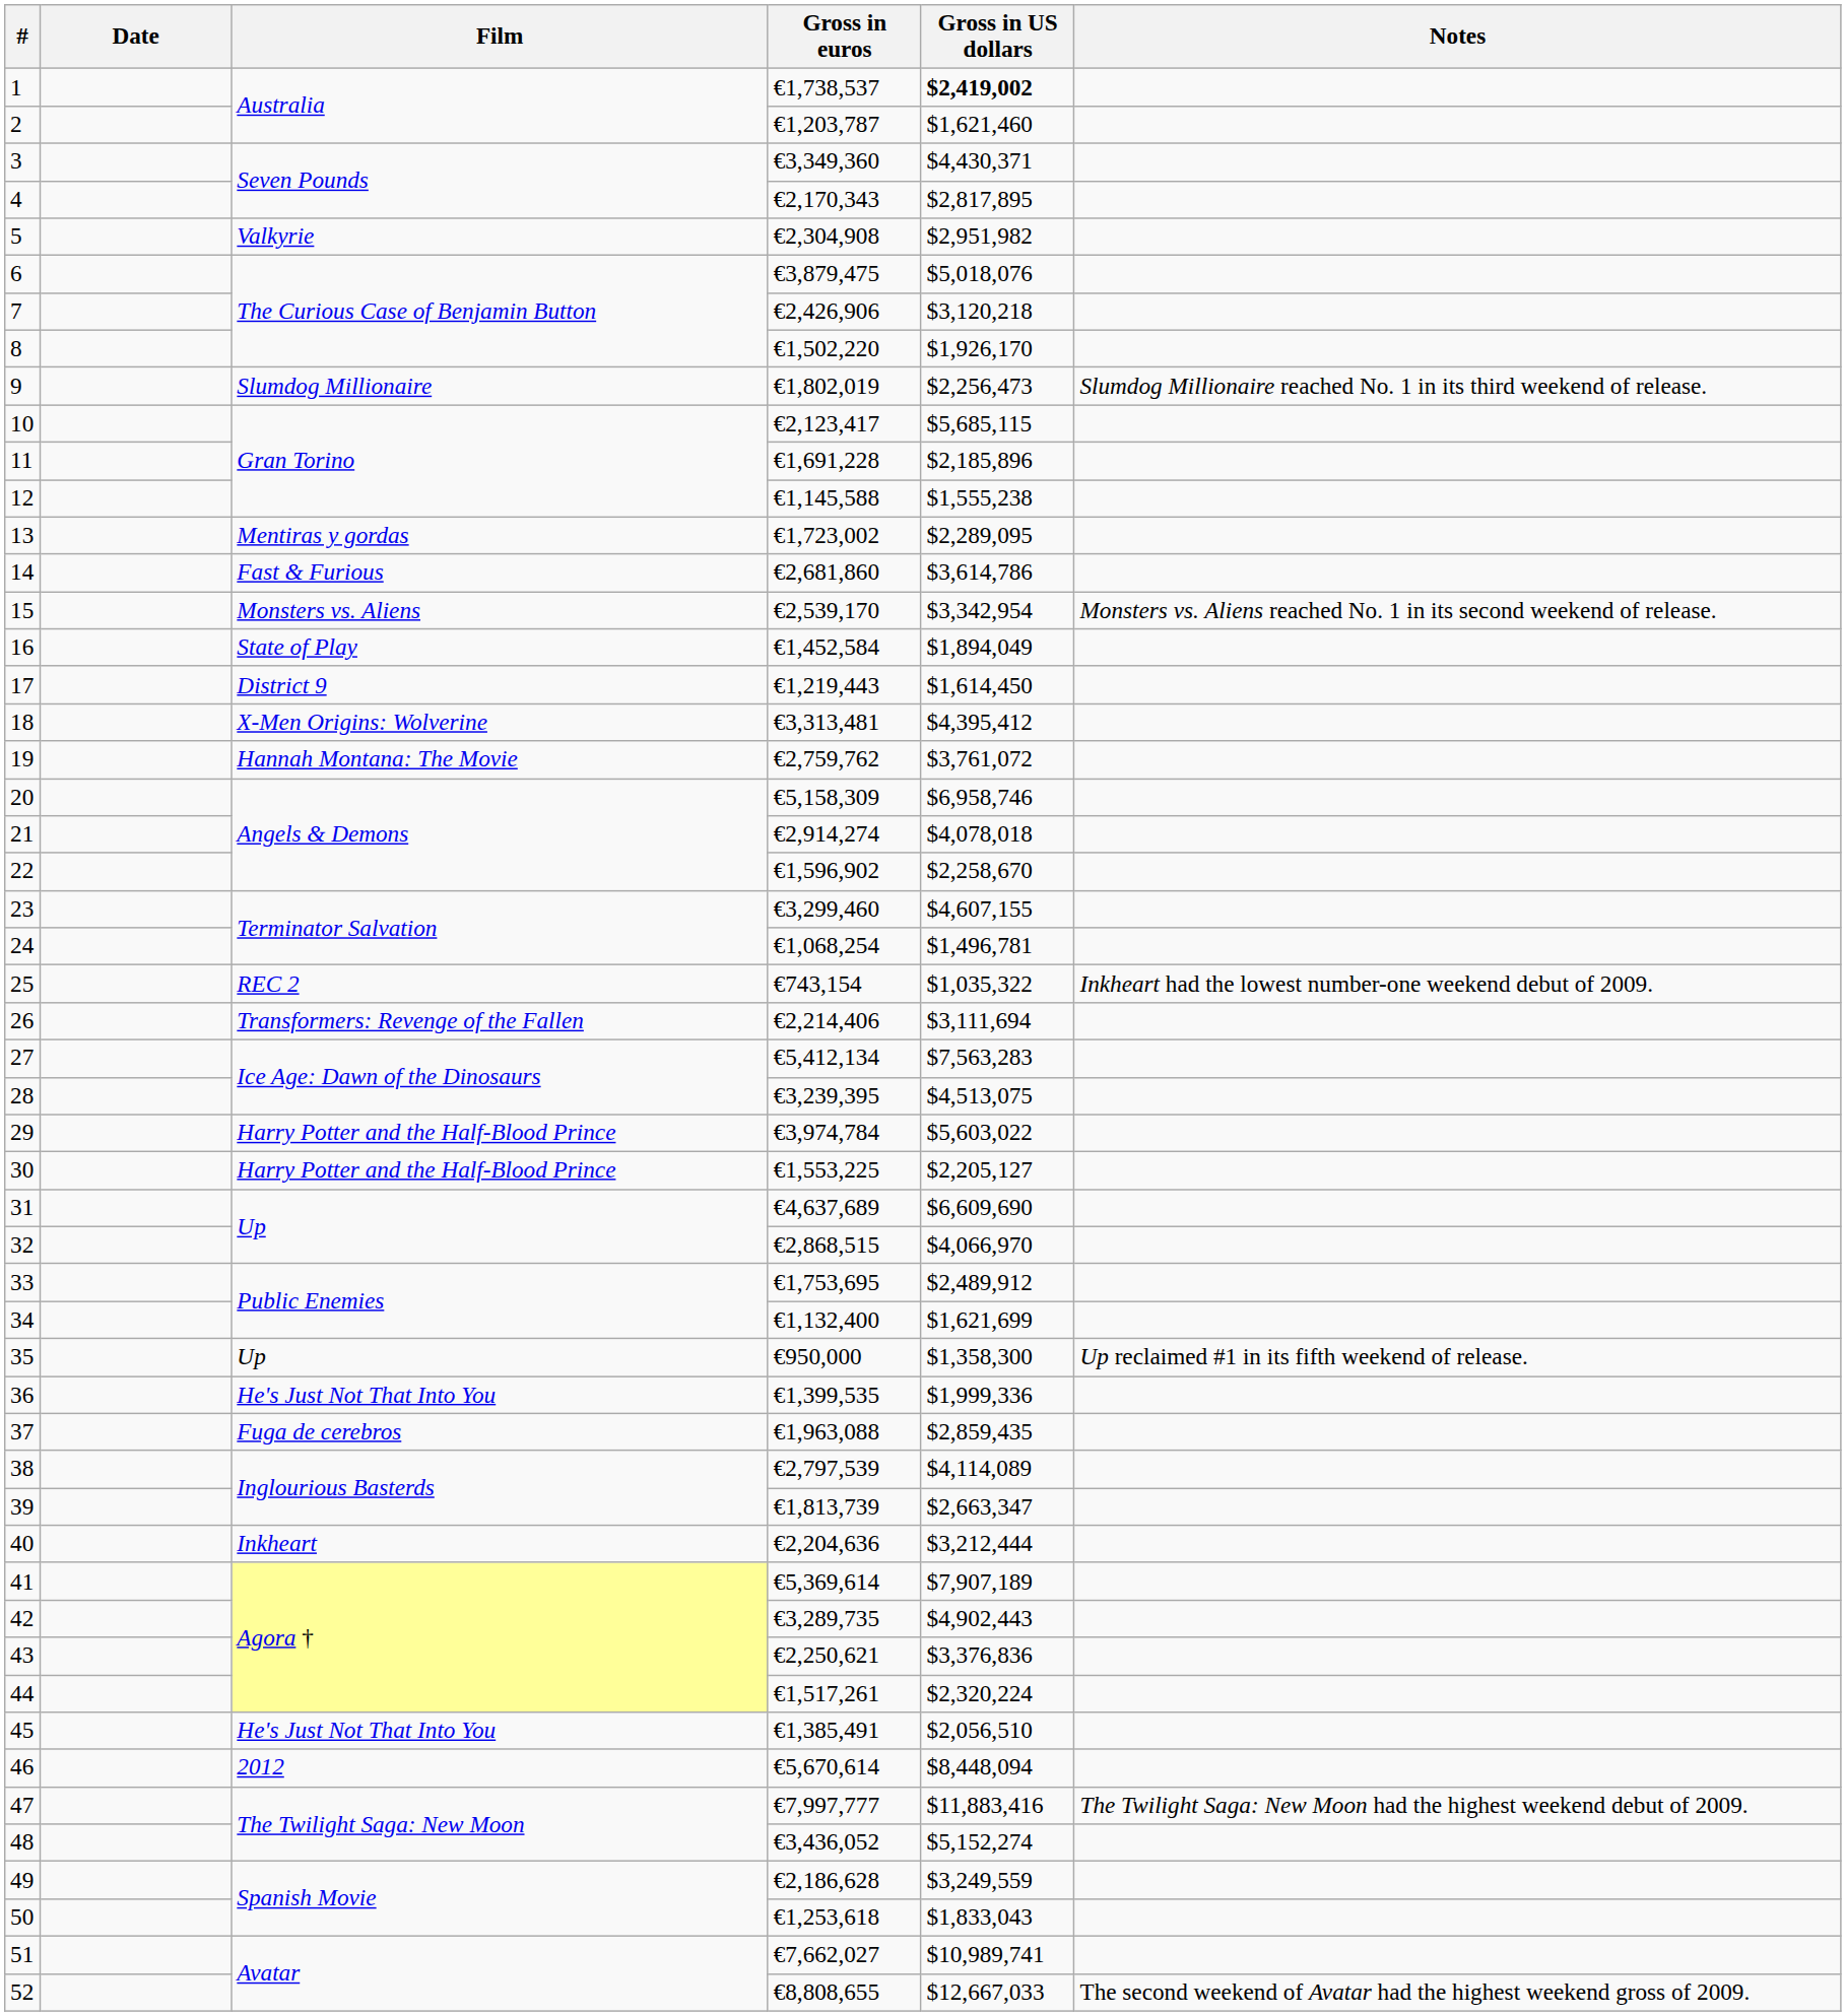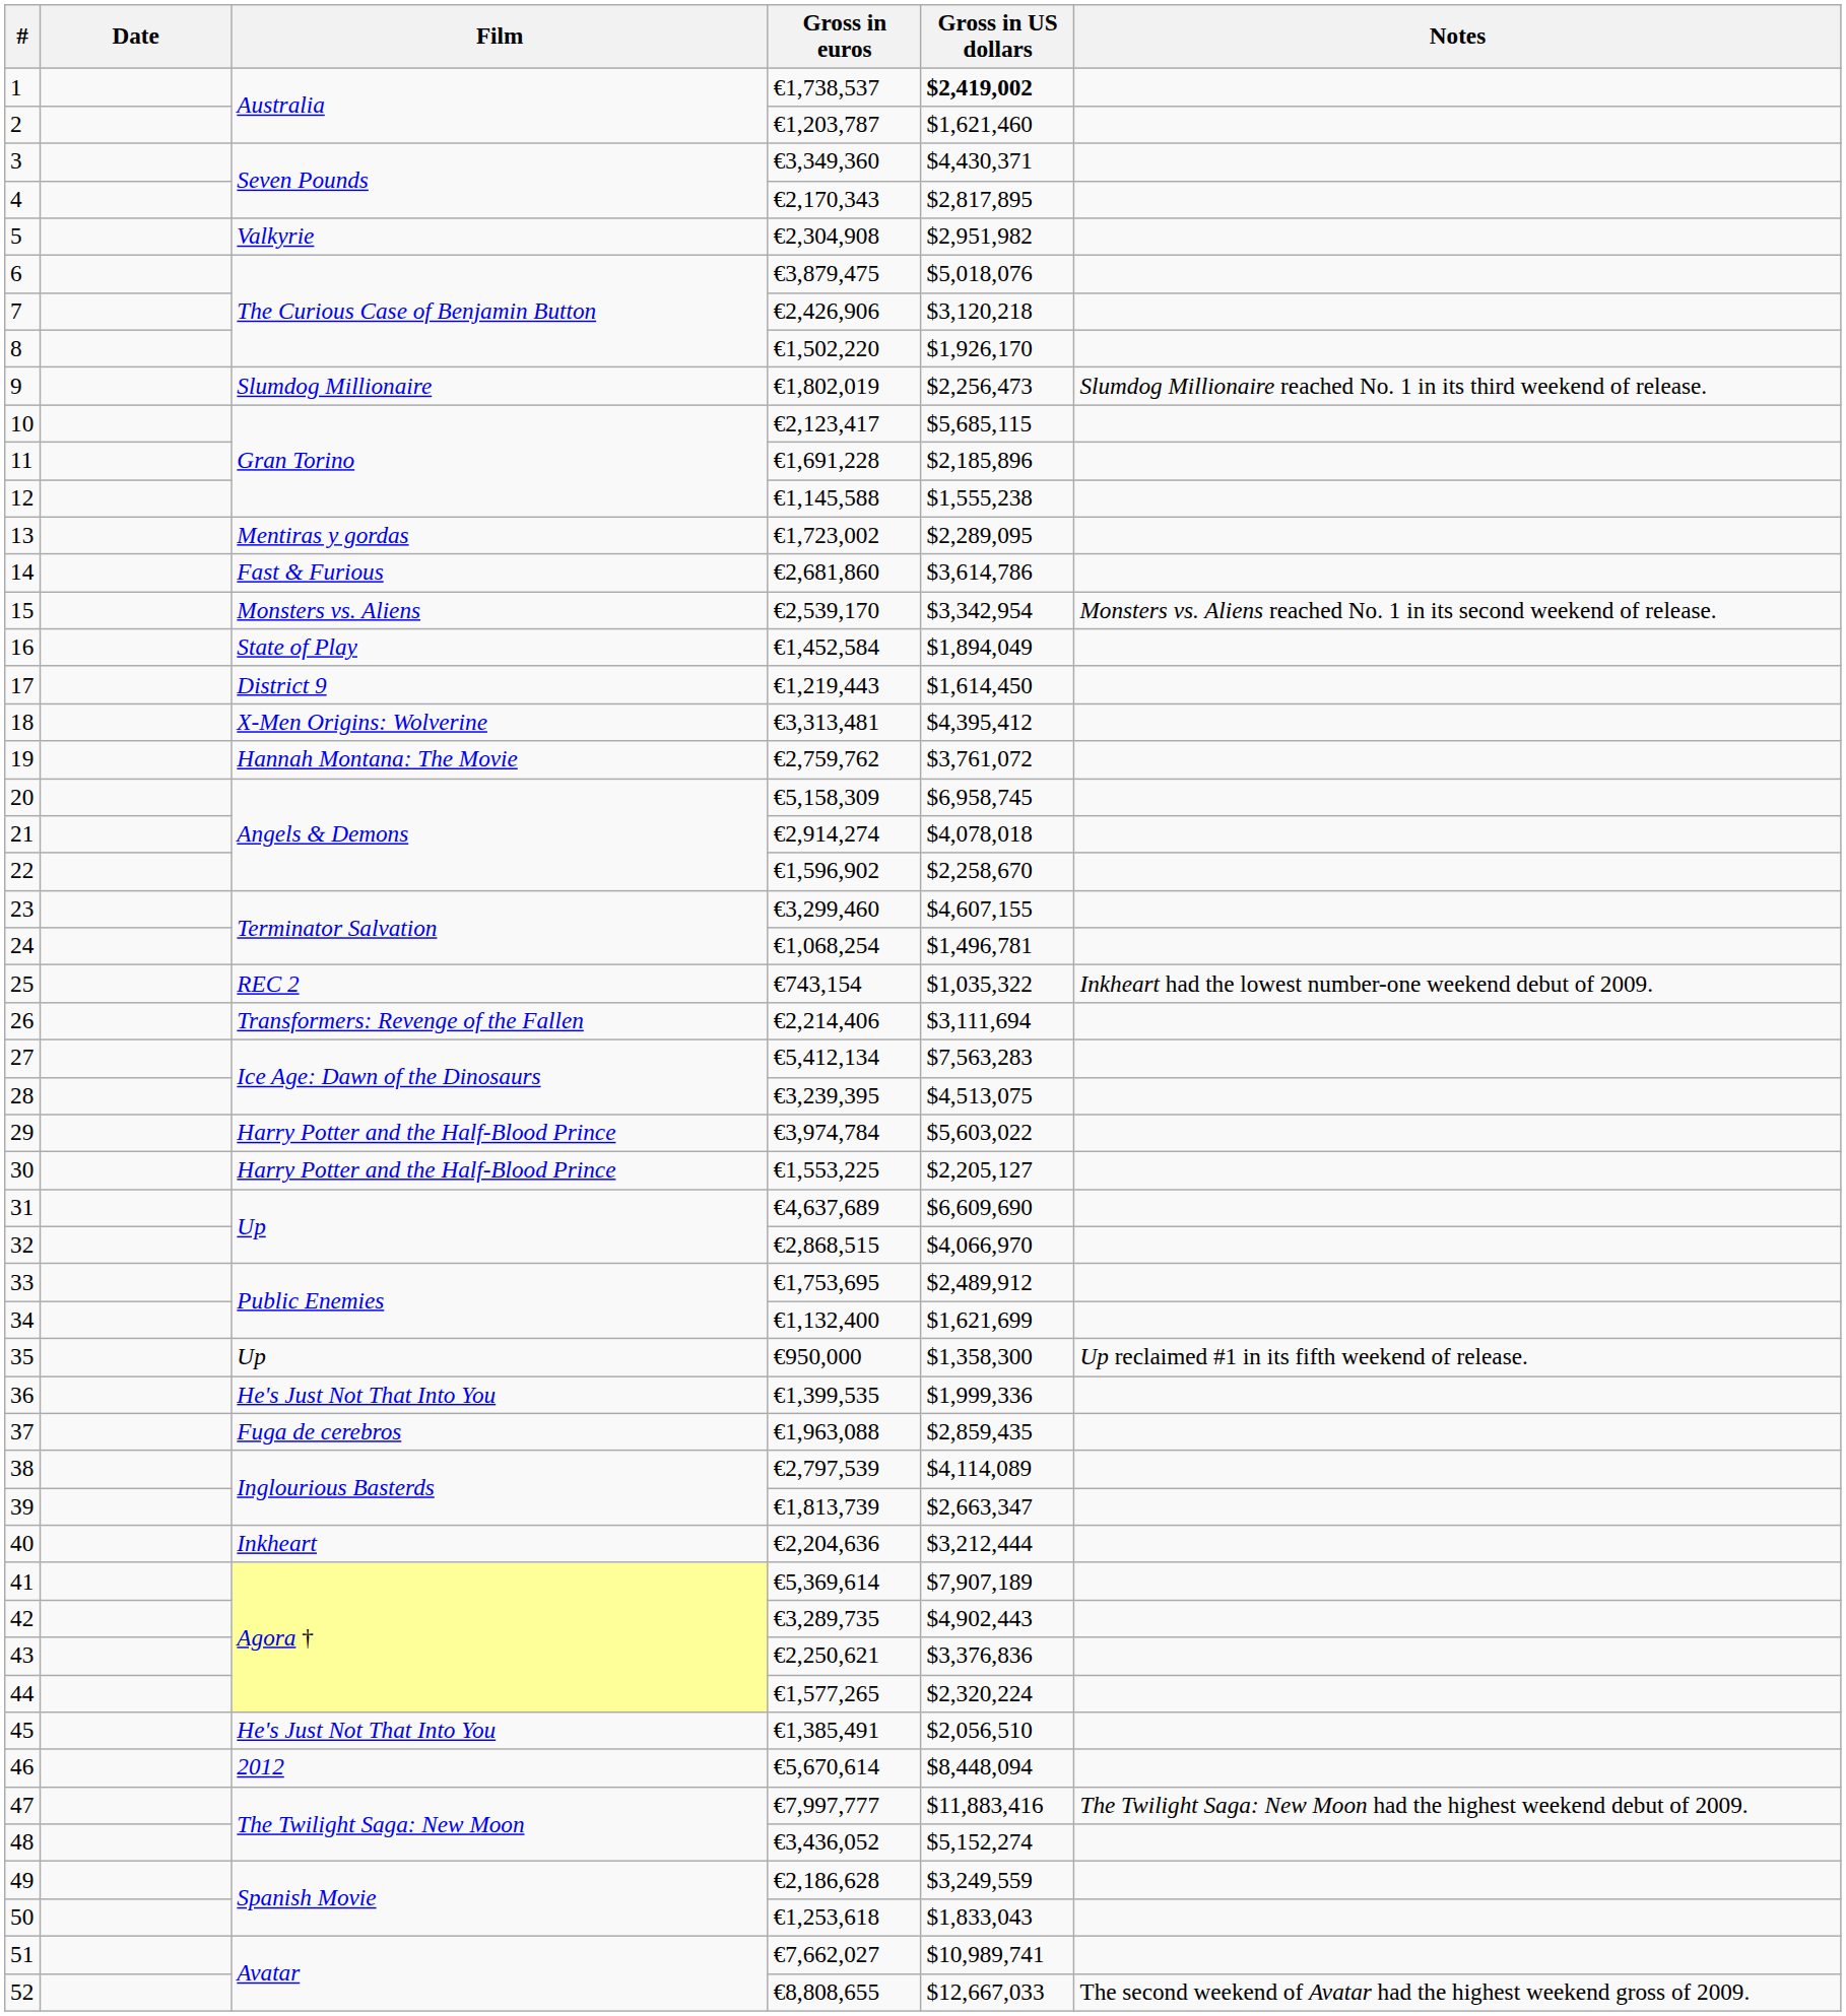20 | Gross in US dollars: $6,958,746 -> $6,958,745
44 | Gross in euros: €1,517,261 -> €1,577,265
